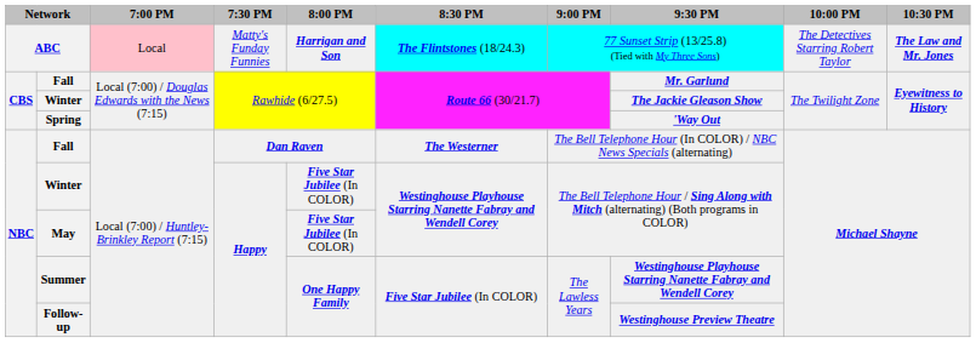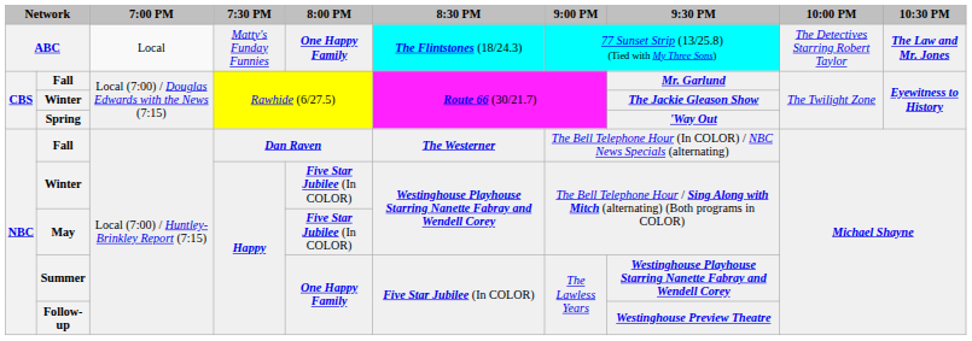ABC | 7:00 PM: pink background -> no background
ABC | 8:00 PM: Harrigan and Son -> One Happy Family
